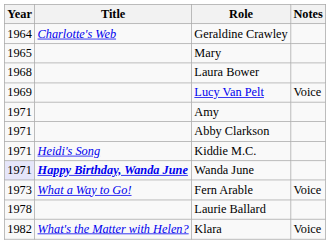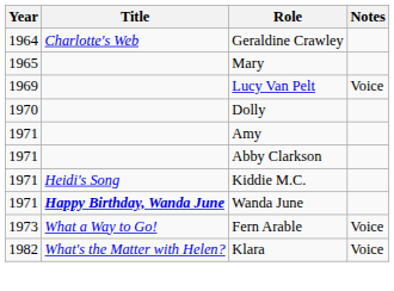- row: 1968 | Laura Bower
+ row: 1970 | Dolly
Wanda June | Year: lavender background -> no background
- row: 1978 | Laurie Ballard
